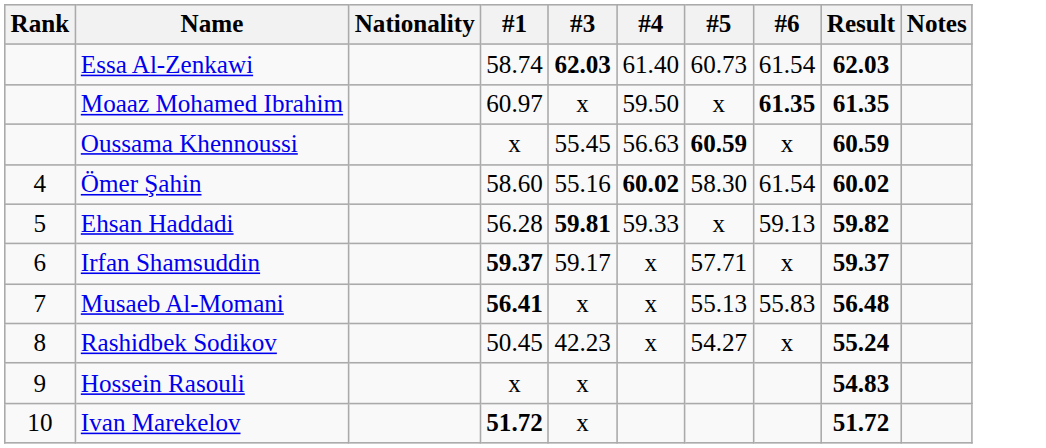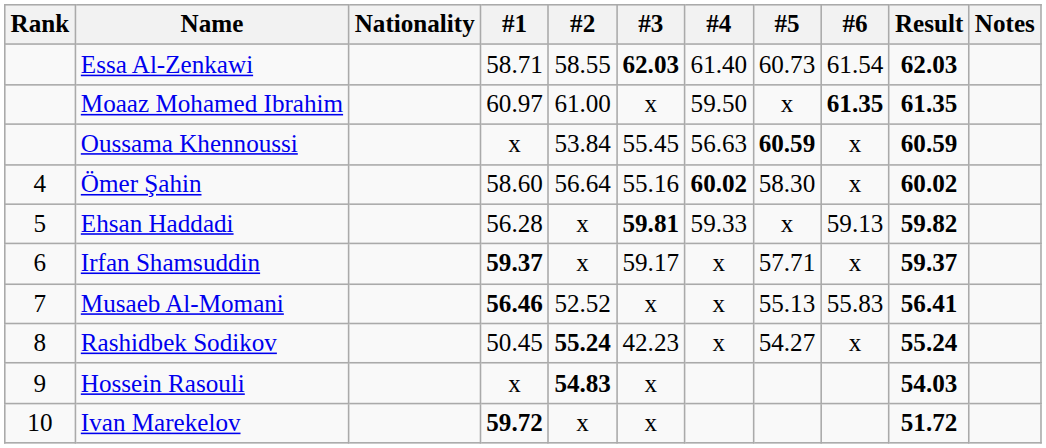+ column: #2 | 58.55 | 61.00 | 53.84 | 56.64 | x | x | 52.52 | 55.24 | 54.83 | x
Essa Al-Zenkawi | #1: 58.74 -> 58.71
Ömer Şahin | #6: 61.54 -> x
Musaeb Al-Momani | #1: 56.41 -> 56.46
Musaeb Al-Momani | Result: 56.48 -> 56.41
Hossein Rasouli | Result: 54.83 -> 54.03
Ivan Marekelov | #1: 51.72 -> 59.72
